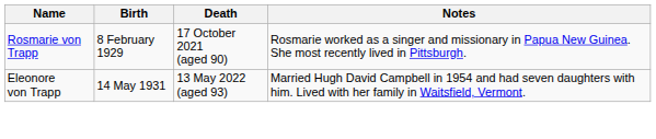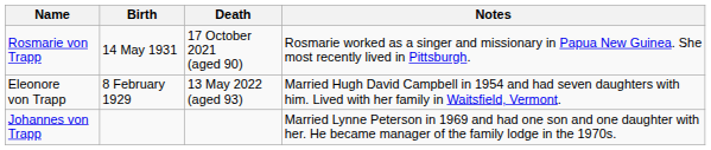Rosmarie von Trapp | Birth: 8 February 1929 -> 14 May 1931
Eleonore von Trapp | Birth: 14 May 1931 -> 8 February 1929
+ row: Johannes von Trapp | Married Lynne Peterson in 1969 and had one son and one daughter with her. He became manager of the family lodge in the 1970s.
